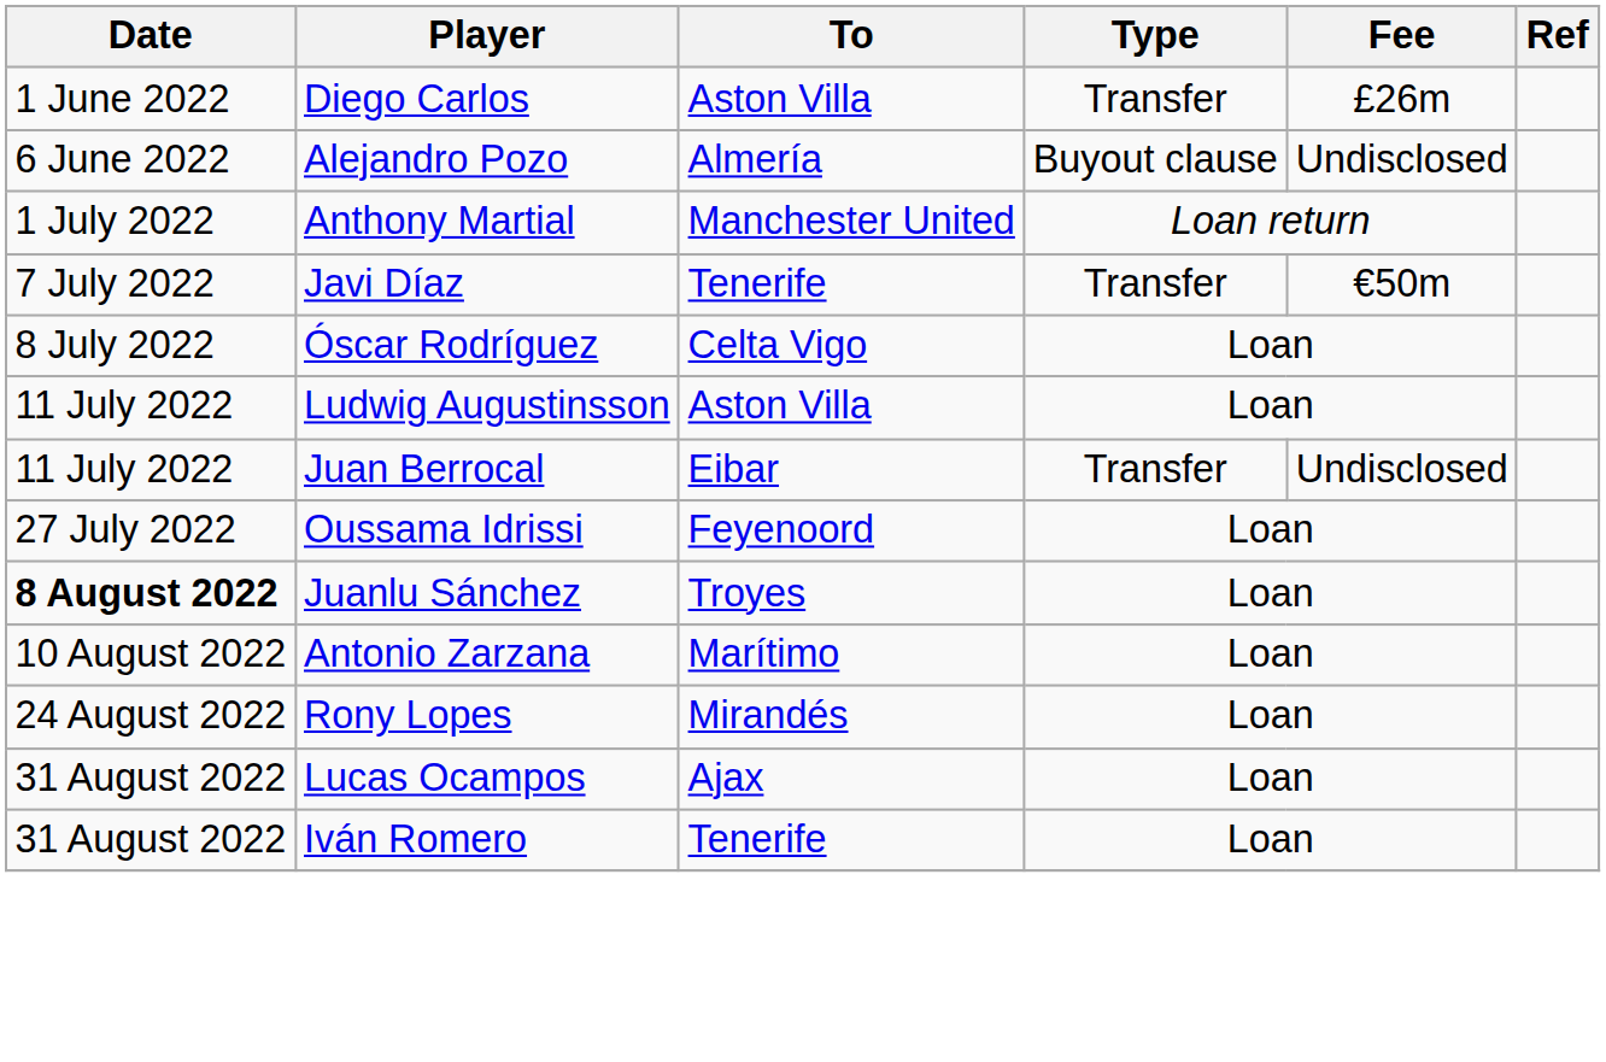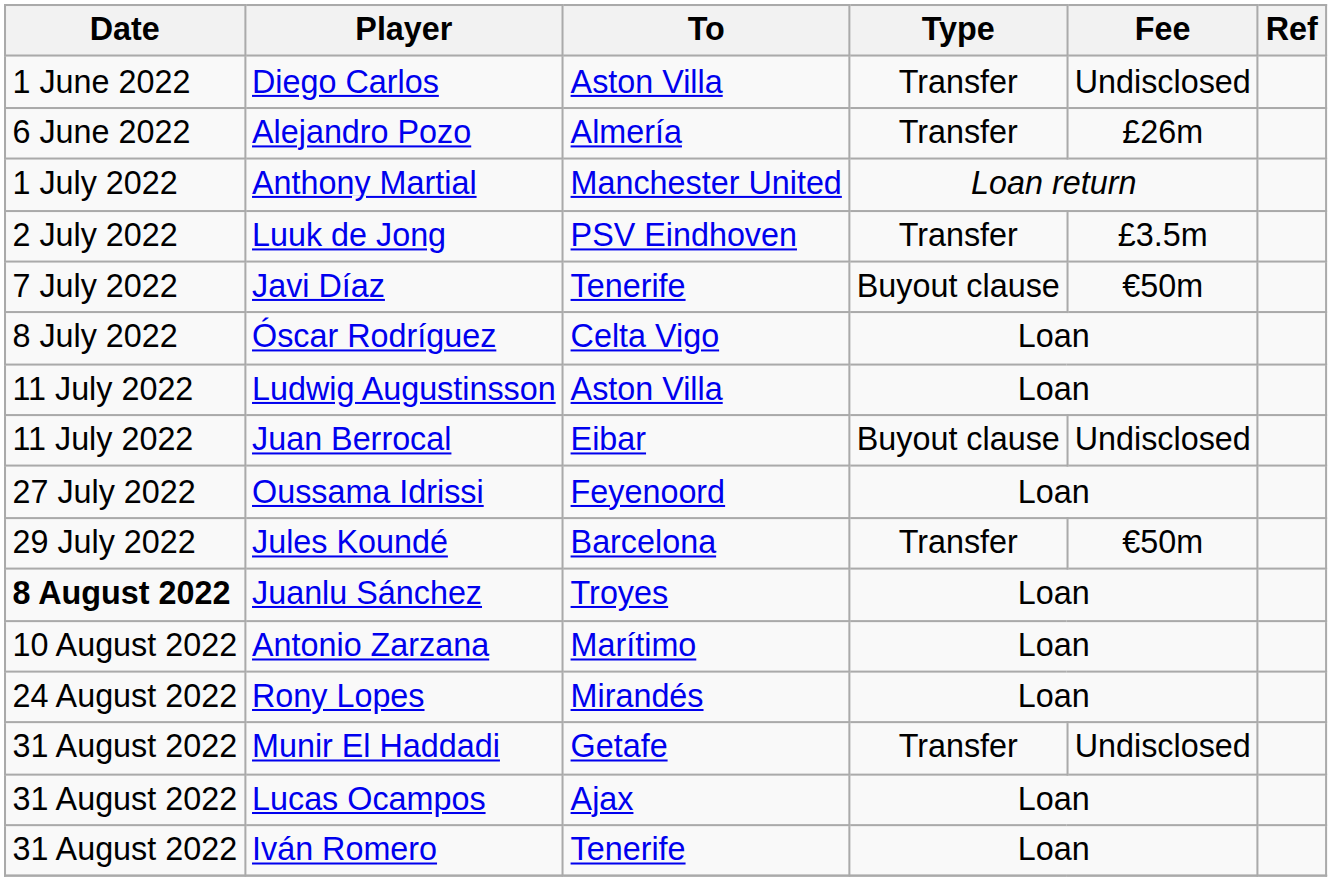Diego Carlos | Fee: £26m -> Undisclosed
Alejandro Pozo | Type: Buyout clause -> Transfer
Alejandro Pozo | Fee: Undisclosed -> £26m
+ row: 2 July 2022 | Luuk de Jong | PSV Eindhoven | Transfer | £3.5m
Javi Díaz | Type: Transfer -> Buyout clause
Juan Berrocal | Type: Transfer -> Buyout clause
+ row: 29 July 2022 | Jules Koundé | Barcelona | Transfer | €50m
+ row: 31 August 2022 | Munir El Haddadi | Getafe | Transfer | Undisclosed
